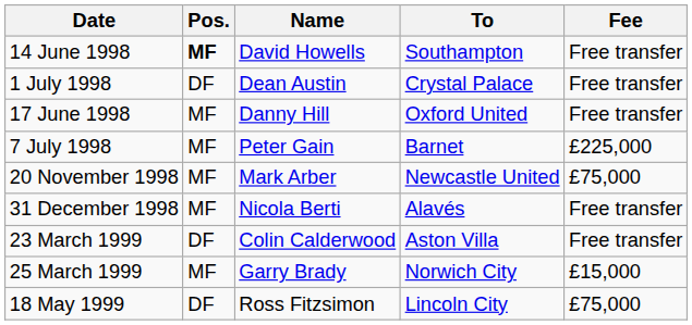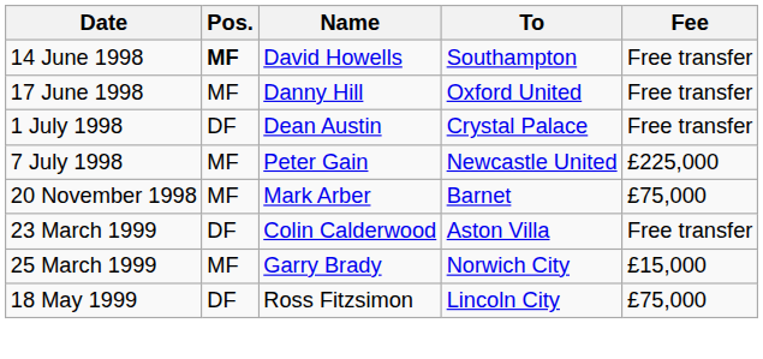rows swapped: 17 June 1998 <-> 1 July 1998
7 July 1998 | To: Barnet -> Newcastle United
20 November 1998 | To: Newcastle United -> Barnet
- row: 31 December 1998 | MF | Nicola Berti | Alavés | Free transfer
